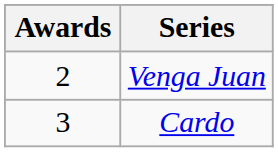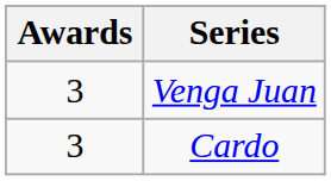Venga Juan | Awards: 2 -> 3
